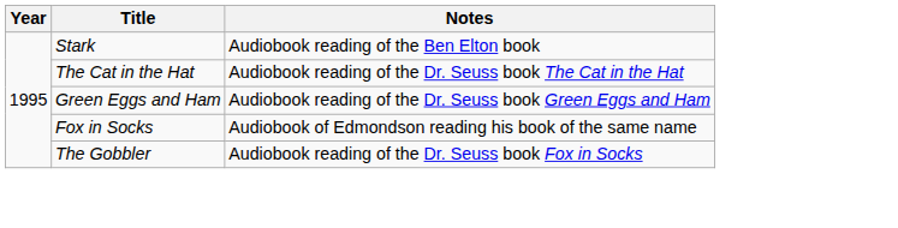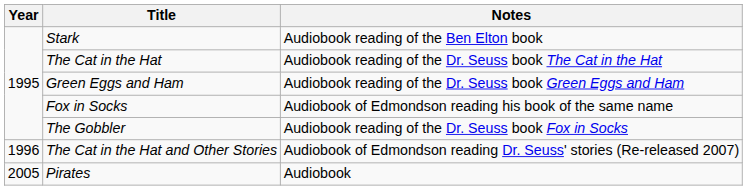+ row: 1996 | The Cat in the Hat and Other Stories | Audiobook of Edmondson reading Dr. Seuss' stories (Re-released 2007)
+ row: 2005 | Pirates | Audiobook
